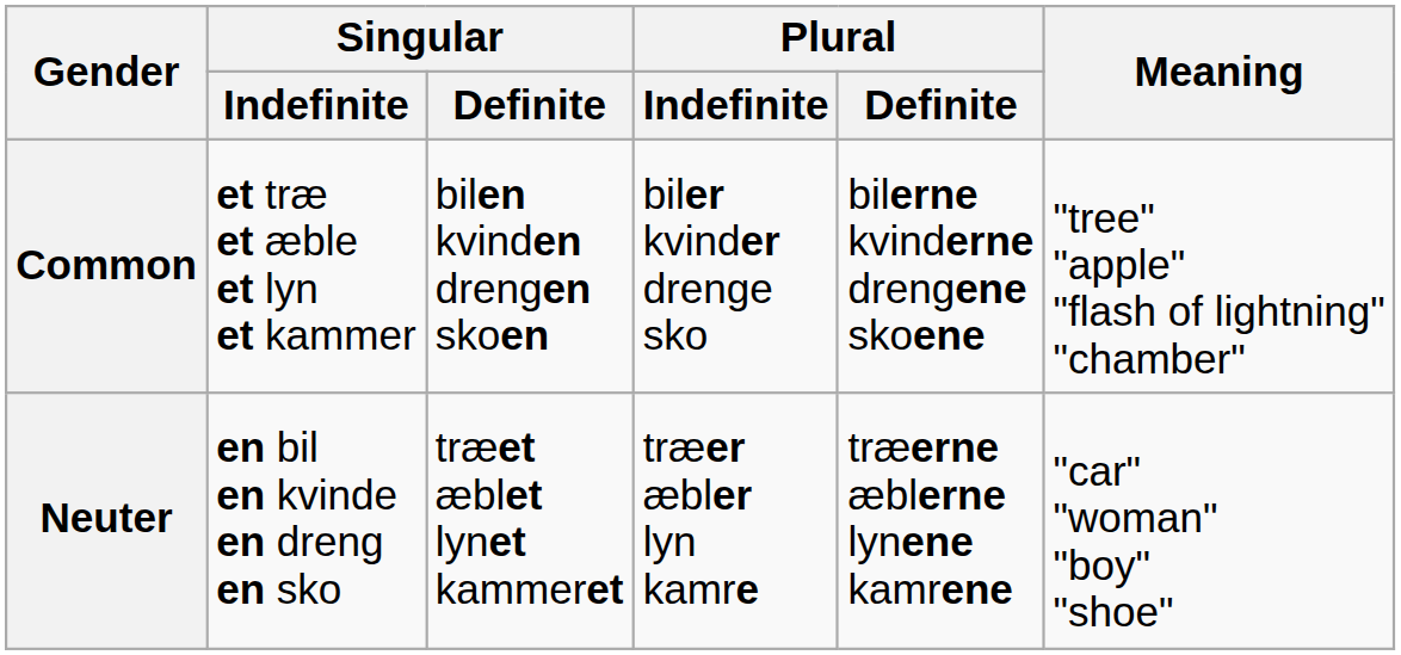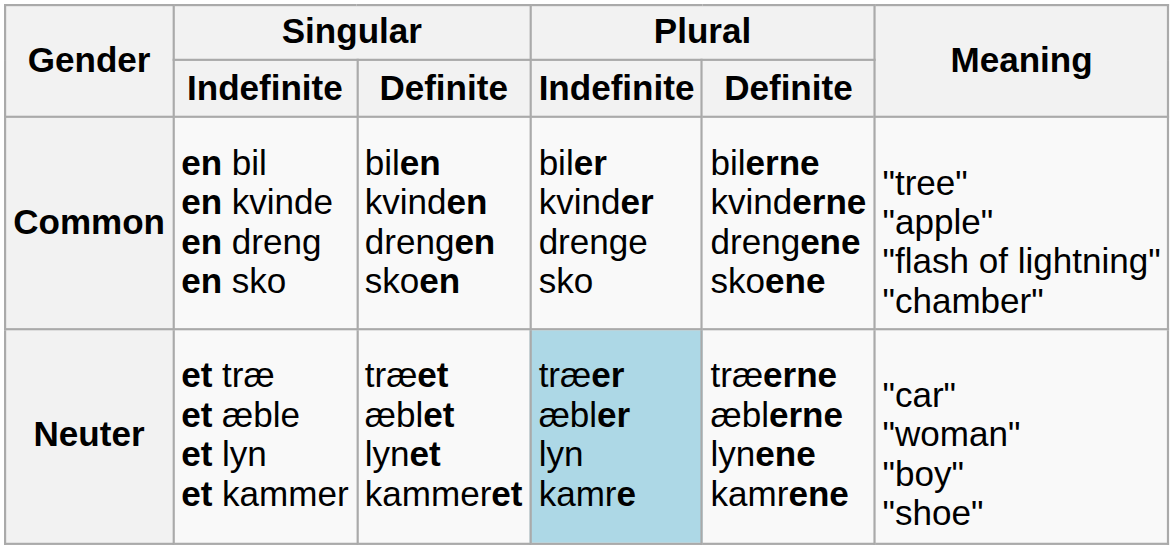Common | Singular / Indefinite: et træ et æble et lyn et kammer -> en bil en kvinde en dreng en sko
Neuter | Singular / Indefinite: en bil en kvinde en dreng en sko -> et træ et æble et lyn et kammer
Neuter | Plural / Indefinite: no background -> lightblue background
